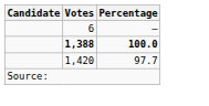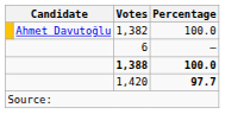+ row: Ahmet Davutoğlu | 1,382 | 100.0
1,420 | Percentage: normal -> bold
